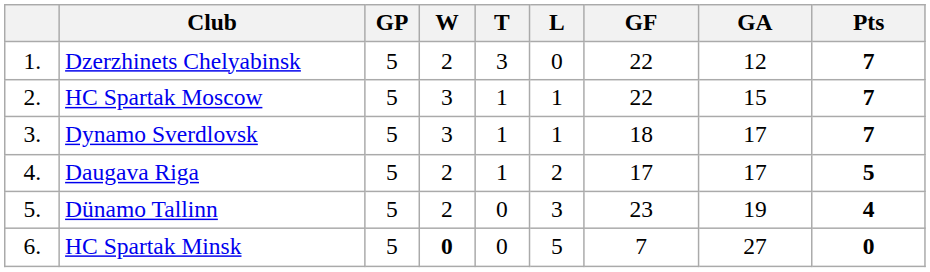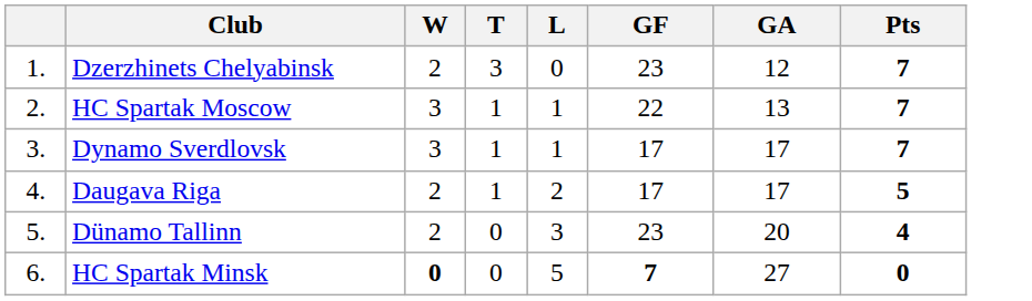- column: GP | 5 | 5 | 5 | 5 | 5 | 5
Dzerzhinets Chelyabinsk | GF: 22 -> 23
HC Spartak Moscow | GA: 15 -> 13
Dynamo Sverdlovsk | GF: 18 -> 17
Dünamo Tallinn | GA: 19 -> 20
HC Spartak Minsk | GF: normal -> bold
